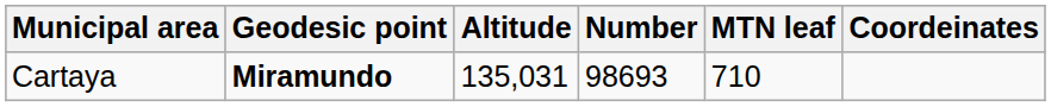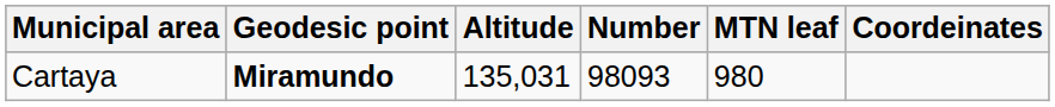Cartaya | Number: 98693 -> 98093
Cartaya | MTN leaf: 710 -> 980
